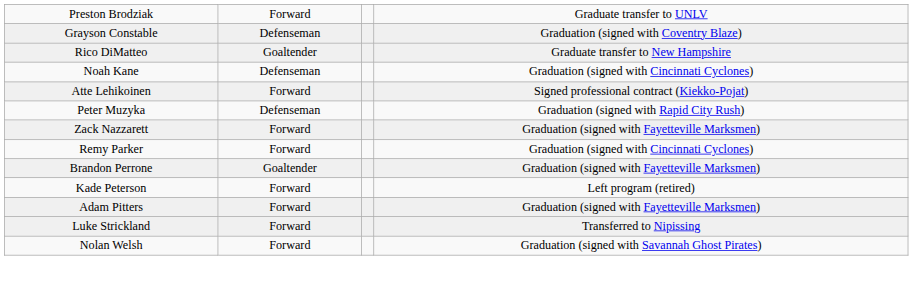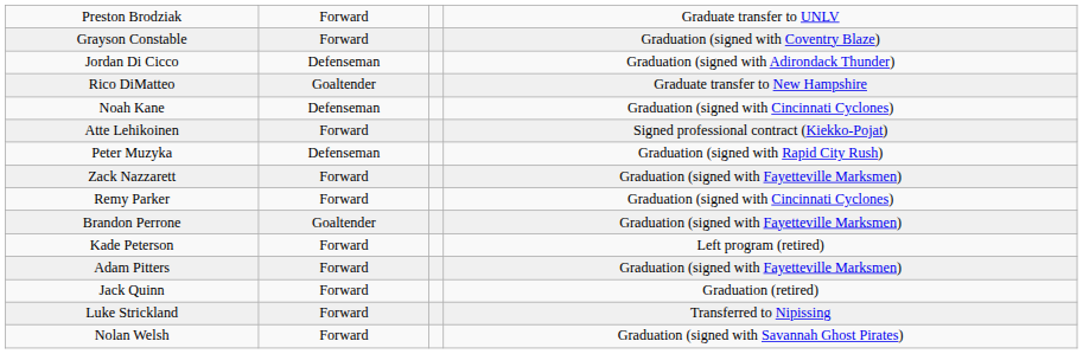Grayson Constable | column 2: Defenseman -> Forward
+ row: Jordan Di Cicco | Defenseman | Graduation (signed with Adirondack Thunder)
+ row: Jack Quinn | Forward | Graduation (retired)
